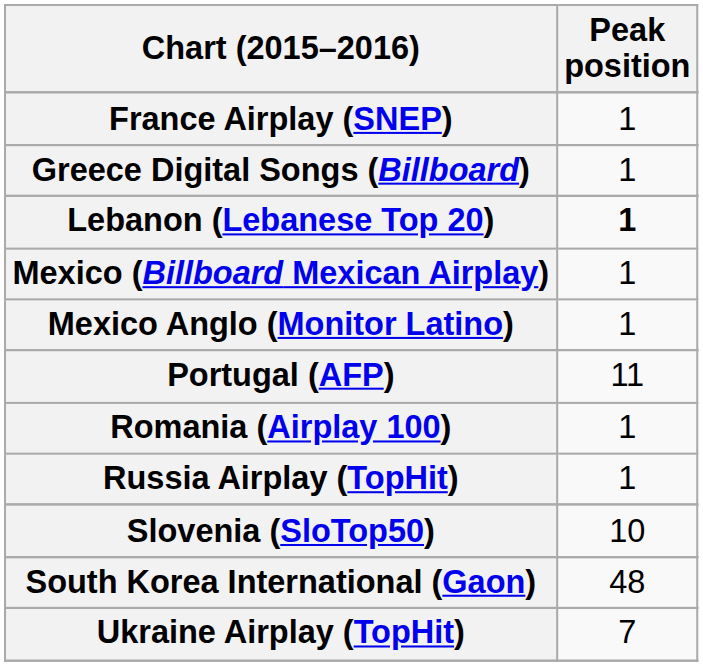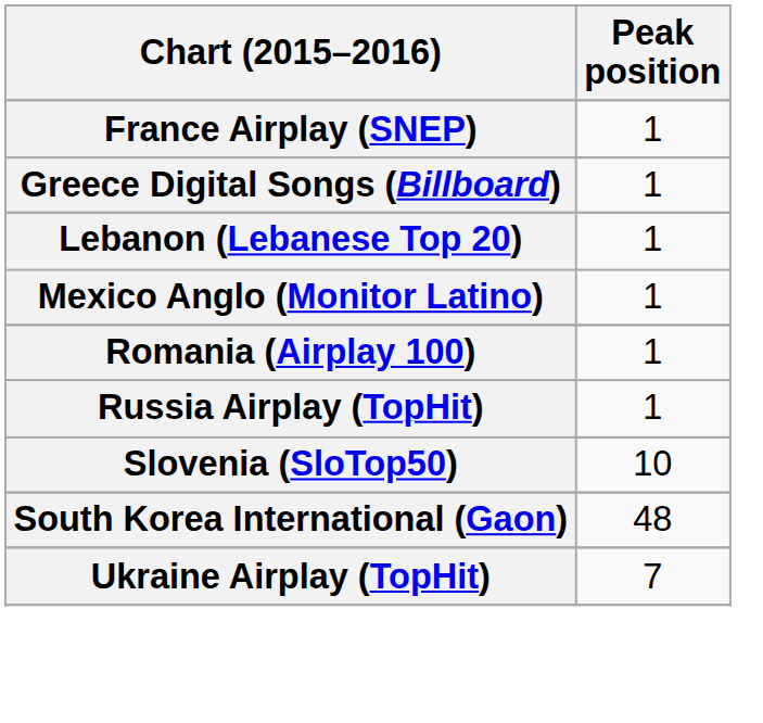Lebanon (Lebanese Top 20) | Peak position: bold -> normal
- row: Mexico (Billboard Mexican Airplay) | 1
- row: Portugal (AFP) | 11
